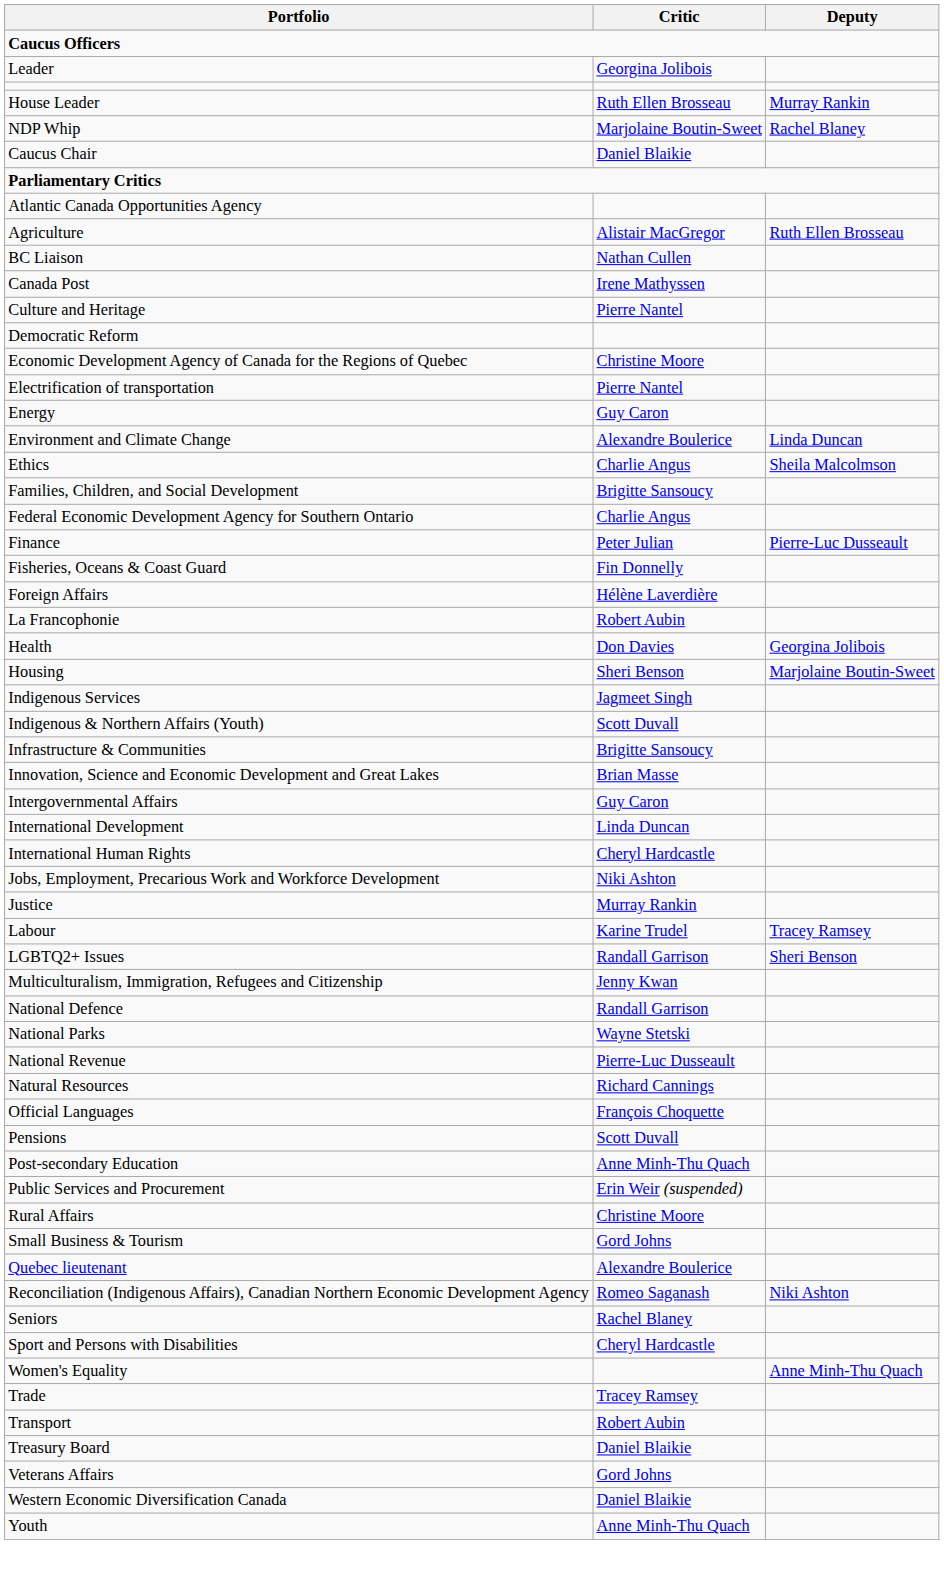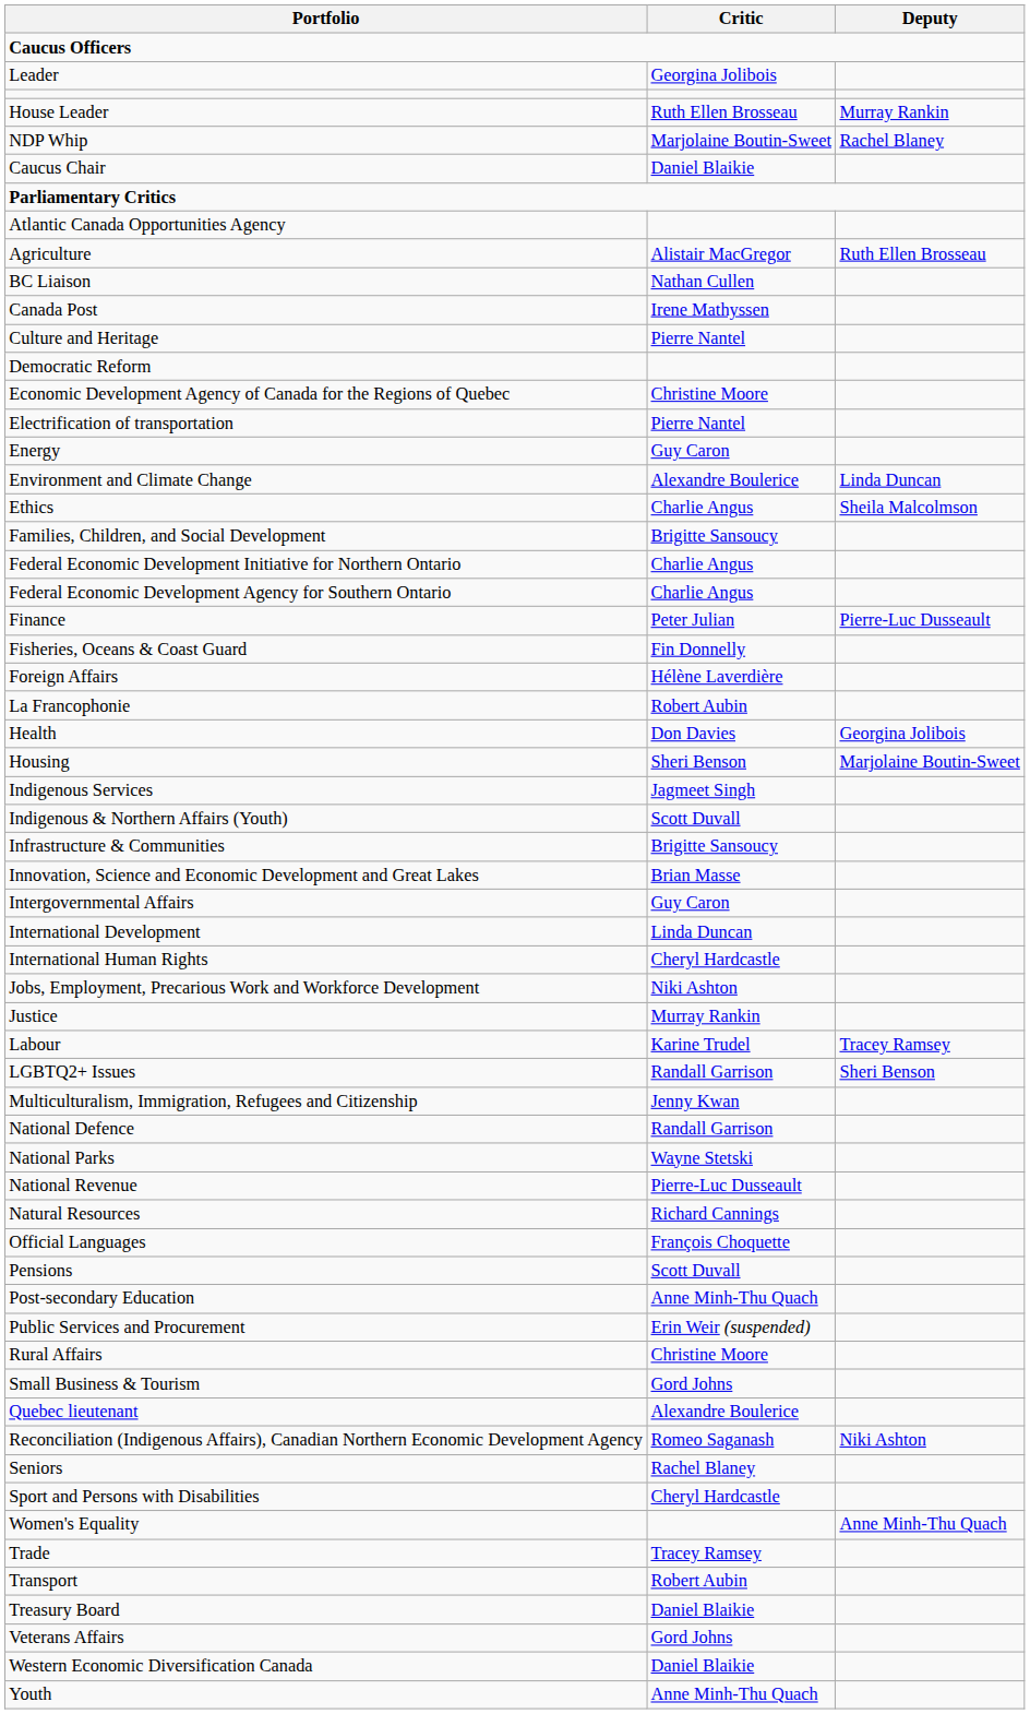+ row: Federal Economic Development Initiative for Northern Ontario | Charlie Angus
